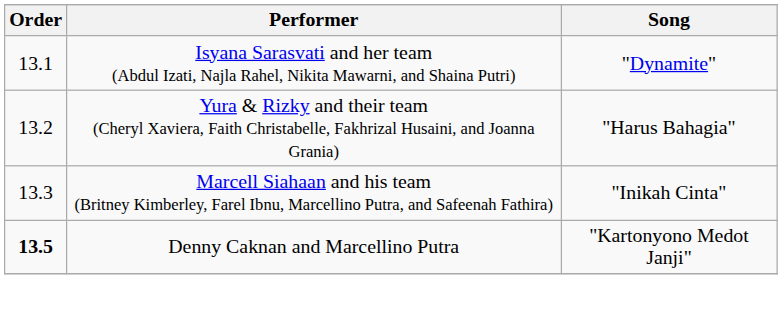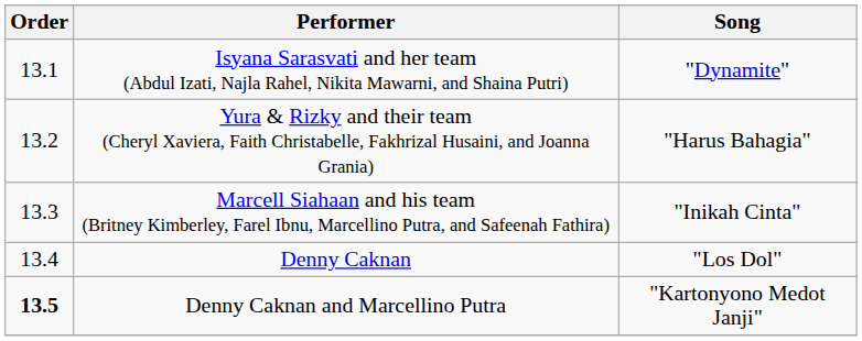+ row: 13.4 | Denny Caknan | "Los Dol"
